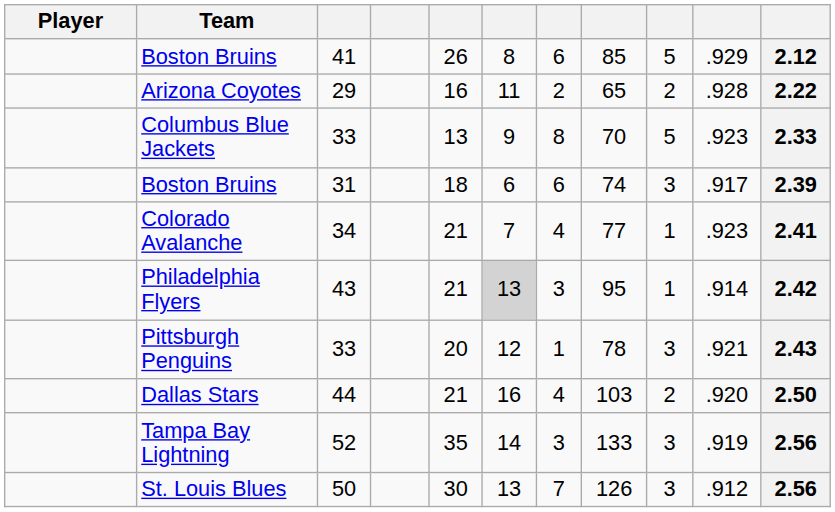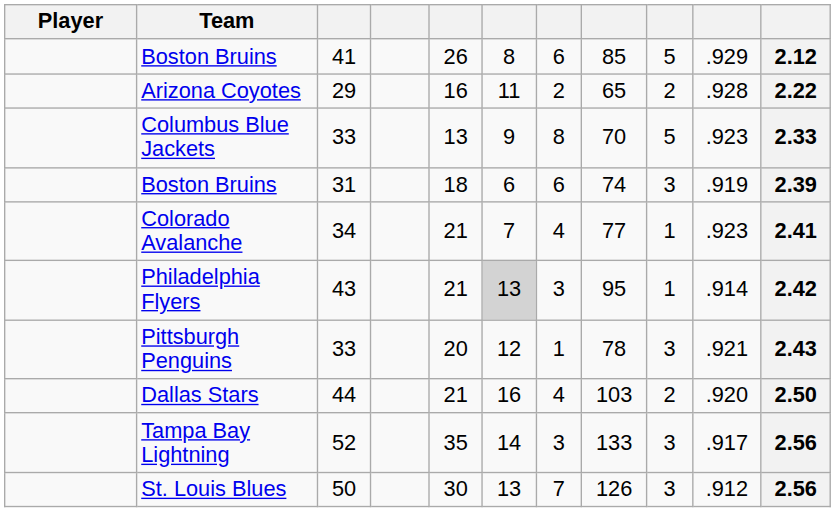Boston Bruins / 31 | column 10: .917 -> .919
Tampa Bay Lightning | column 10: .919 -> .917
